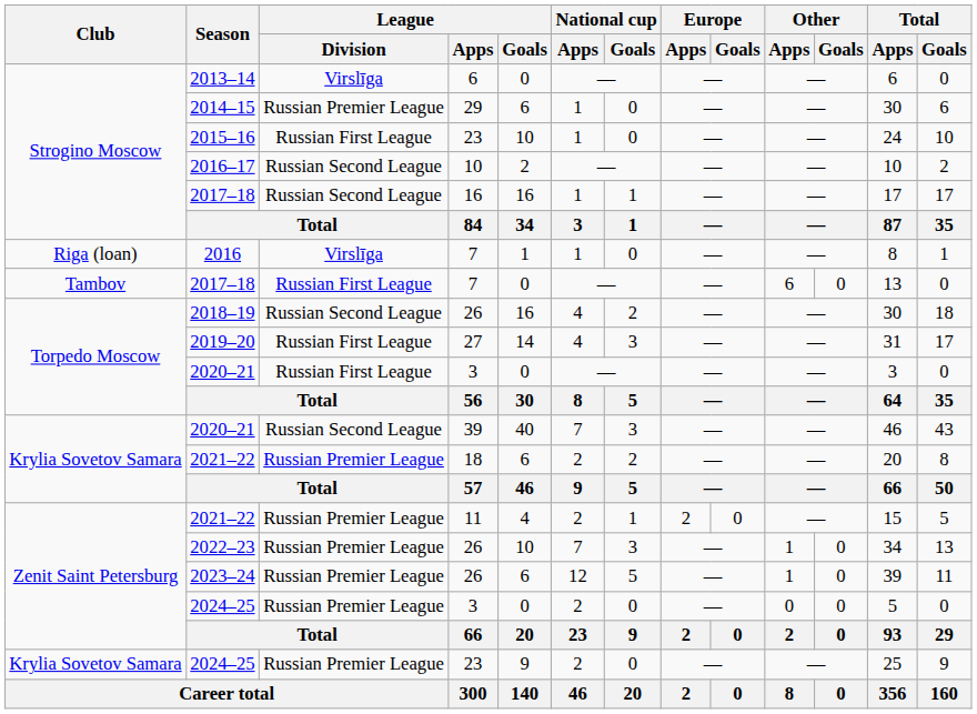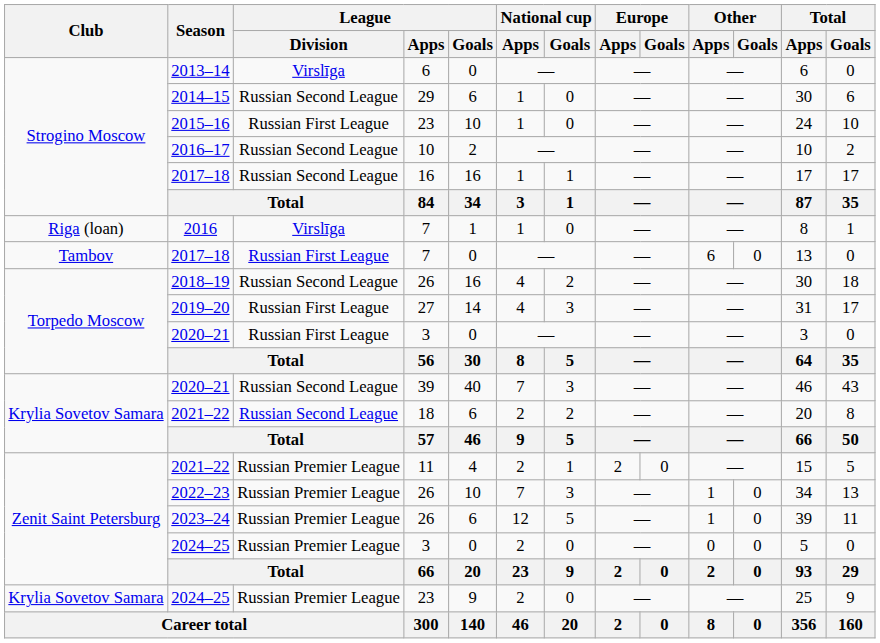2014–15 | League / Division: Russian Premier League -> Russian Second League
2021–22 / 18 | League / Division: Russian Premier League -> Russian Second League
